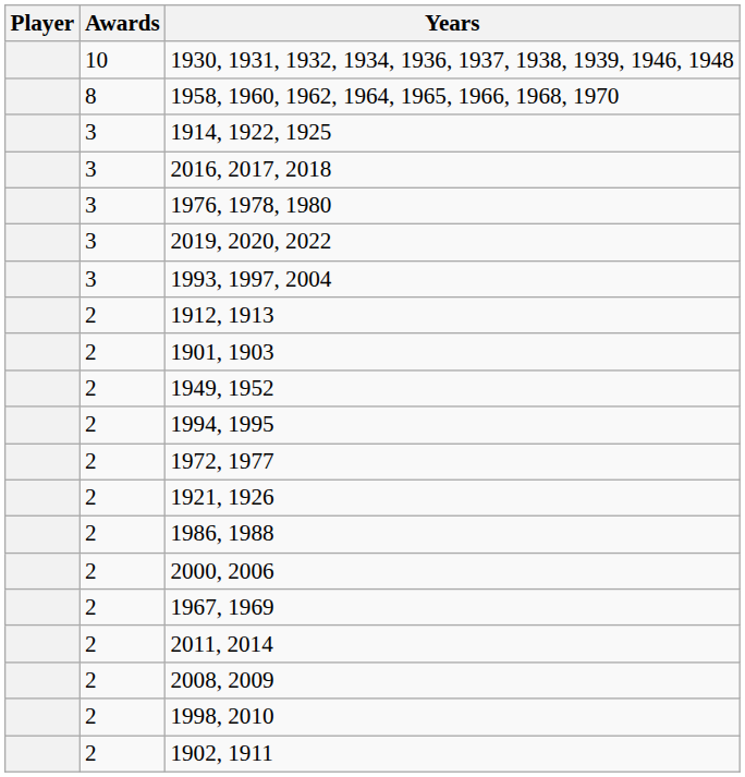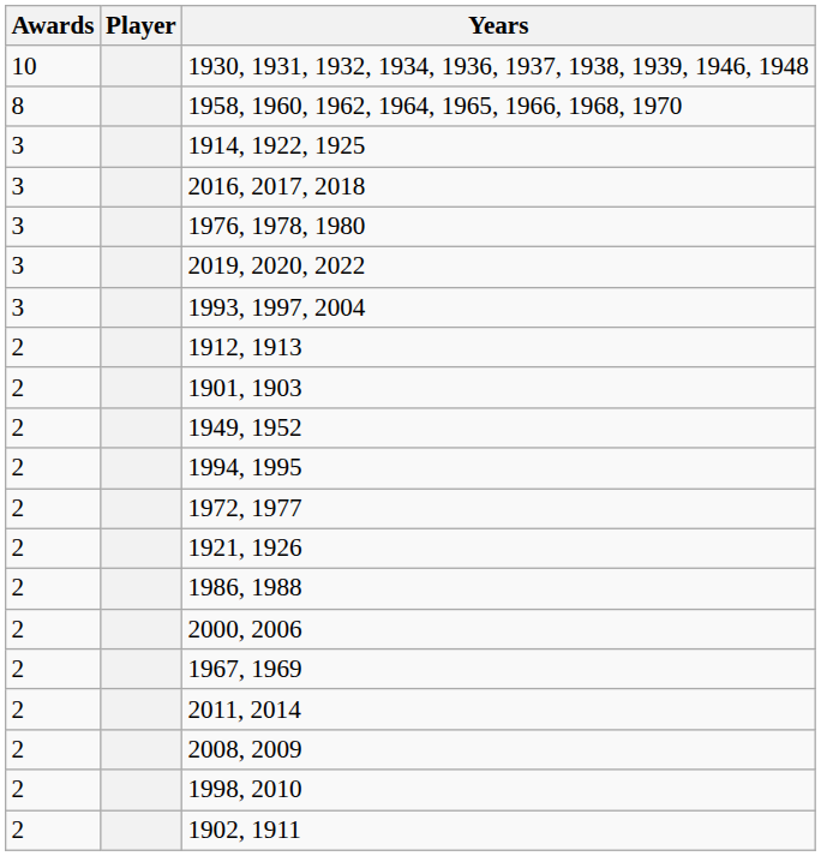columns swapped: Player <-> Awards
